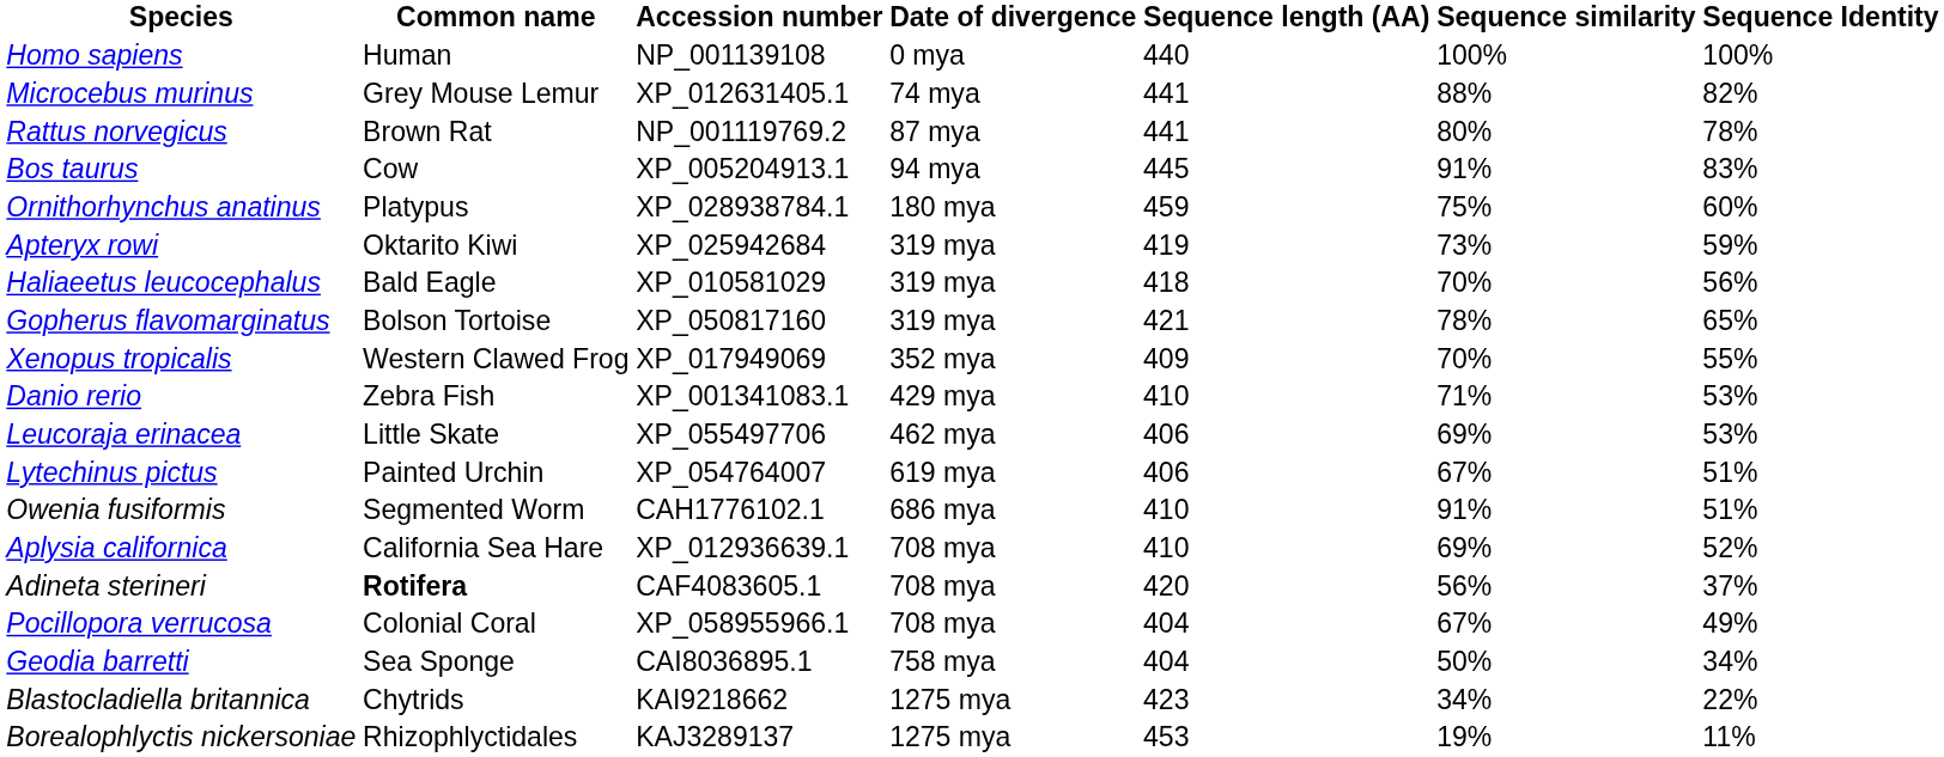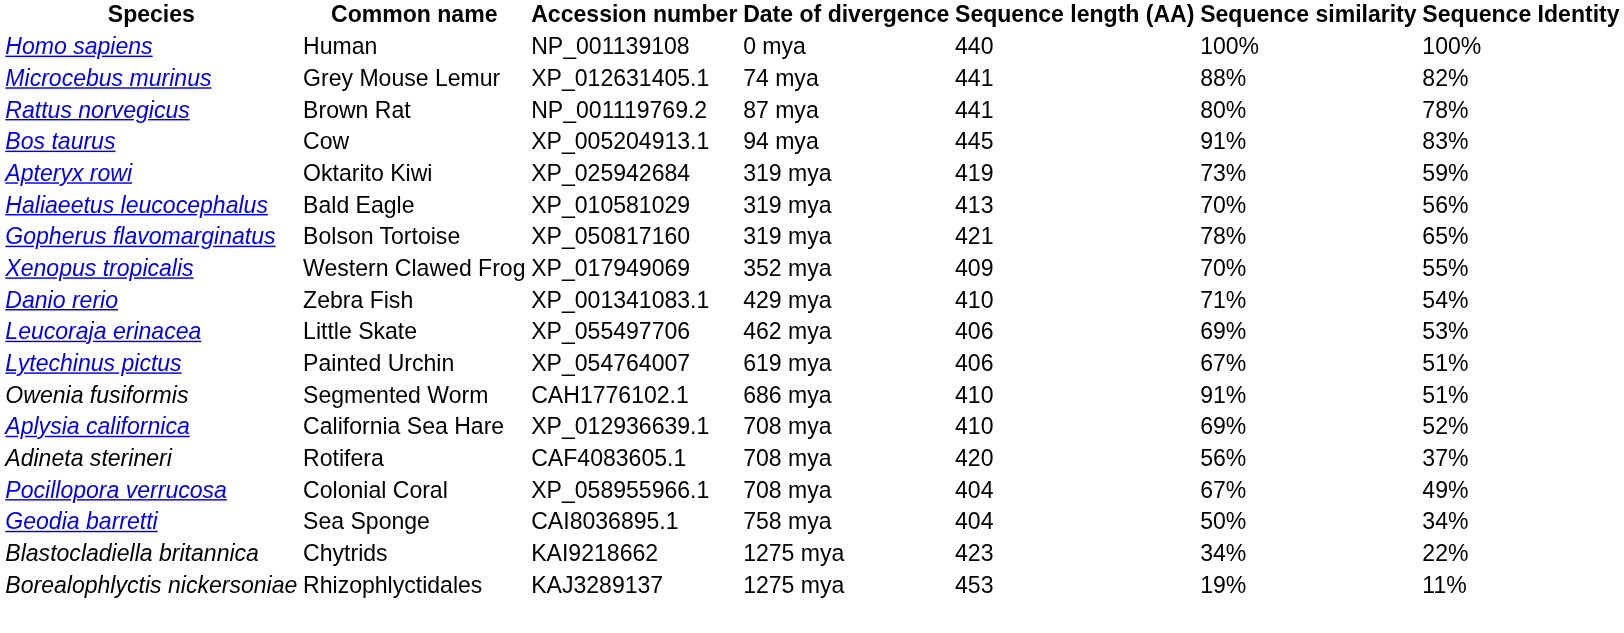- row: Ornithorhynchus anatinus | Platypus | XP_028938784.1 | 180 mya | 459 | 75% | 60%
Haliaeetus leucocephalus | Sequence length (AA): 418 -> 413
Danio rerio | Sequence Identity: 53% -> 54%
Adineta sterineri | Common name: bold -> normal
